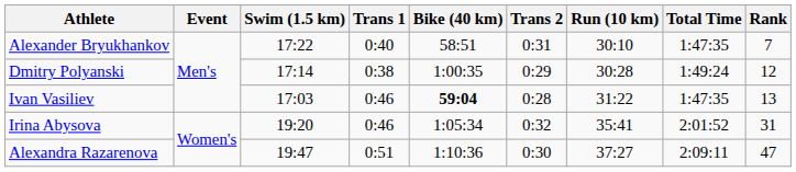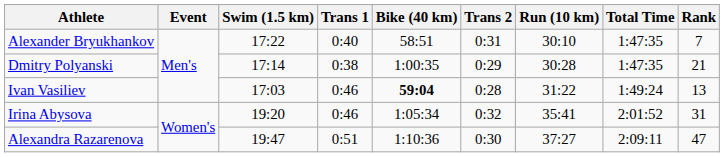Dmitry Polyanski | Total Time: 1:49:24 -> 1:47:35
Dmitry Polyanski | Rank: 12 -> 21
Ivan Vasiliev | Total Time: 1:47:35 -> 1:49:24
